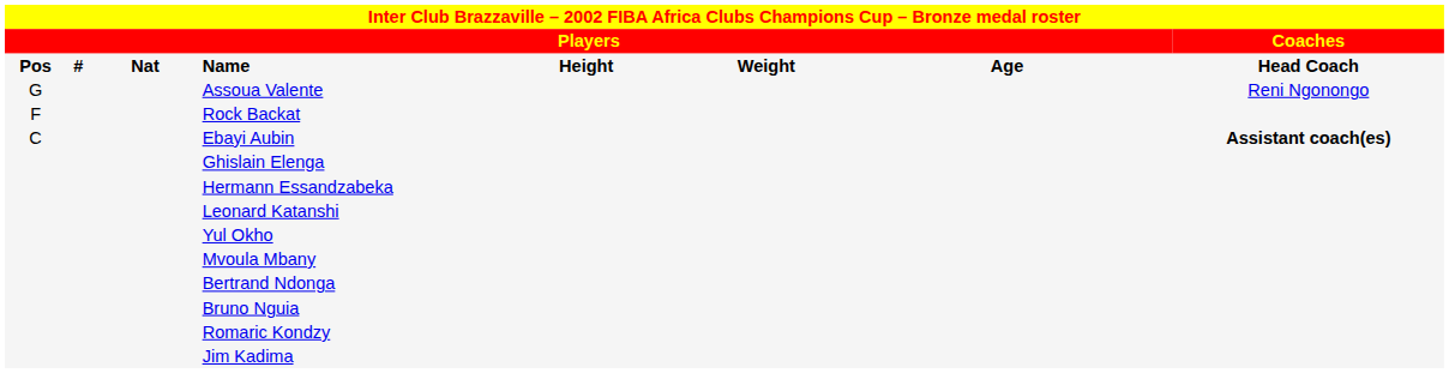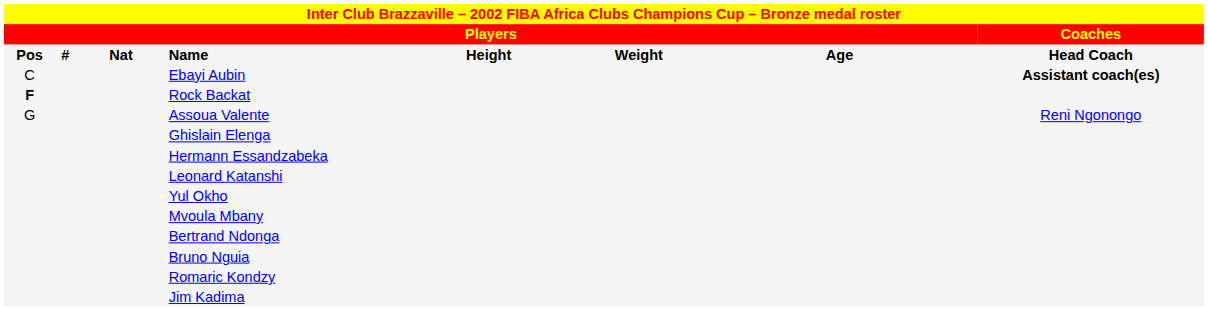rows swapped: Assoua Valente <-> Ebayi Aubin
Rock Backat | column 1: normal -> bold
